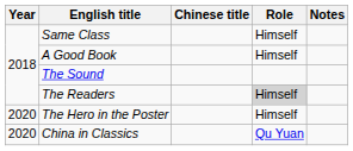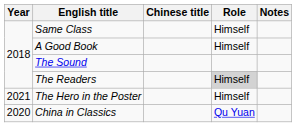The Hero in the Poster | Year: 2020 -> 2021
